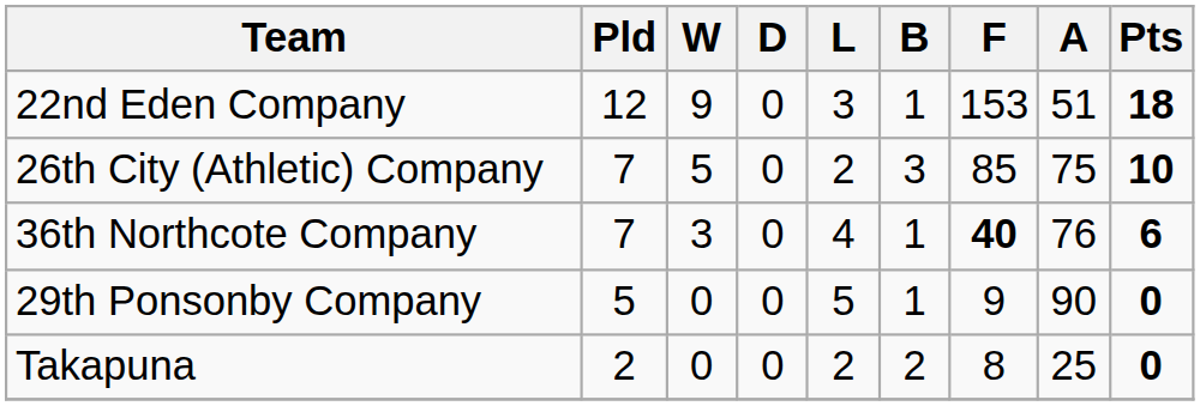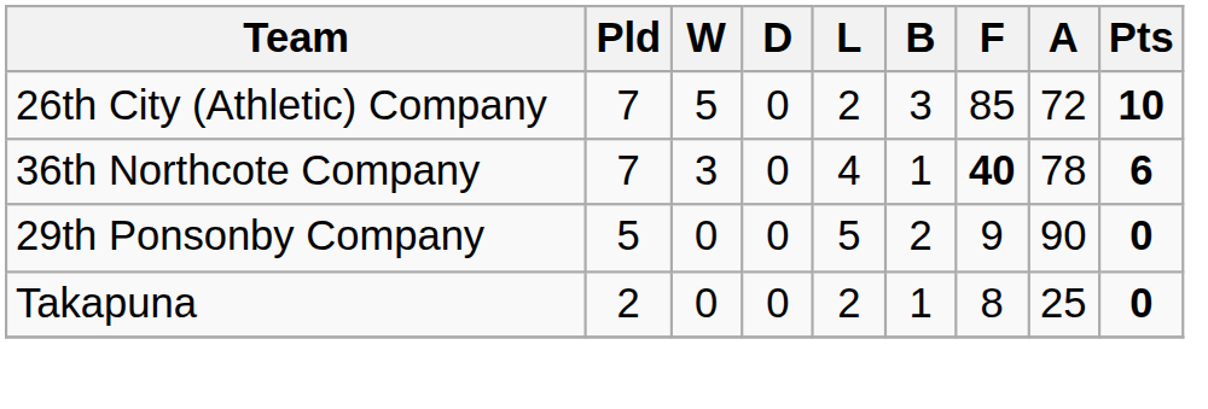- row: 22nd Eden Company | 12 | 9 | 0 | 3 | 1 | 153 | 51 | 18
26th City (Athletic) Company | A: 75 -> 72
36th Northcote Company | A: 76 -> 78
29th Ponsonby Company | B: 1 -> 2
Takapuna | B: 2 -> 1
